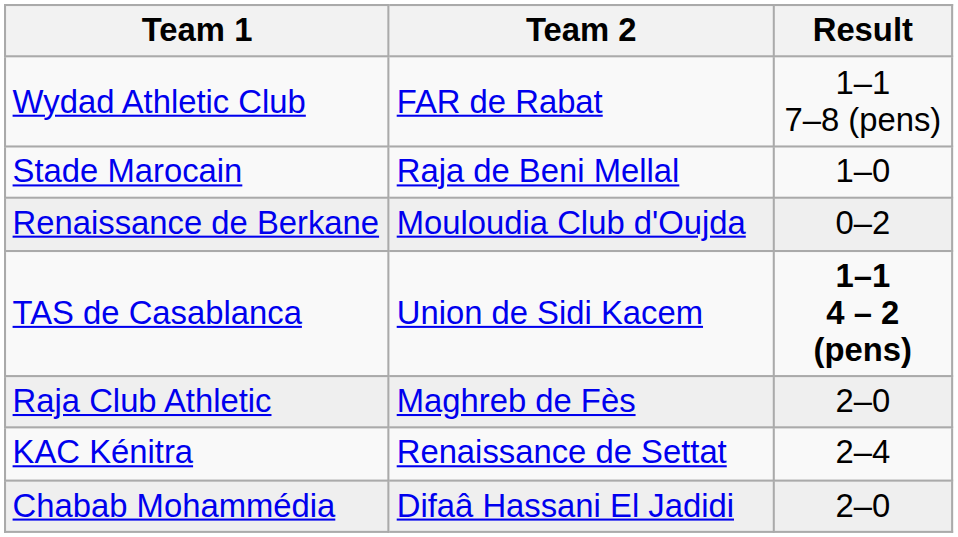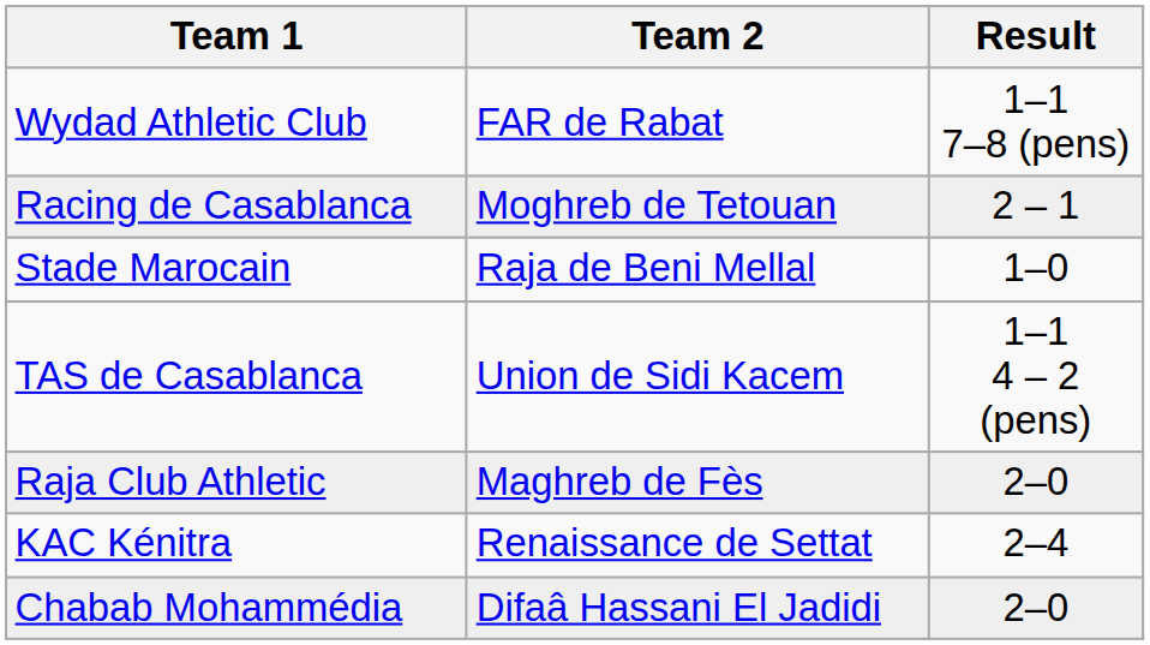+ row: Racing de Casablanca | Moghreb de Tetouan | 2 – 1
- row: Renaissance de Berkane | Mouloudia Club d'Oujda | 0–2
TAS de Casablanca | Result: bold -> normal
